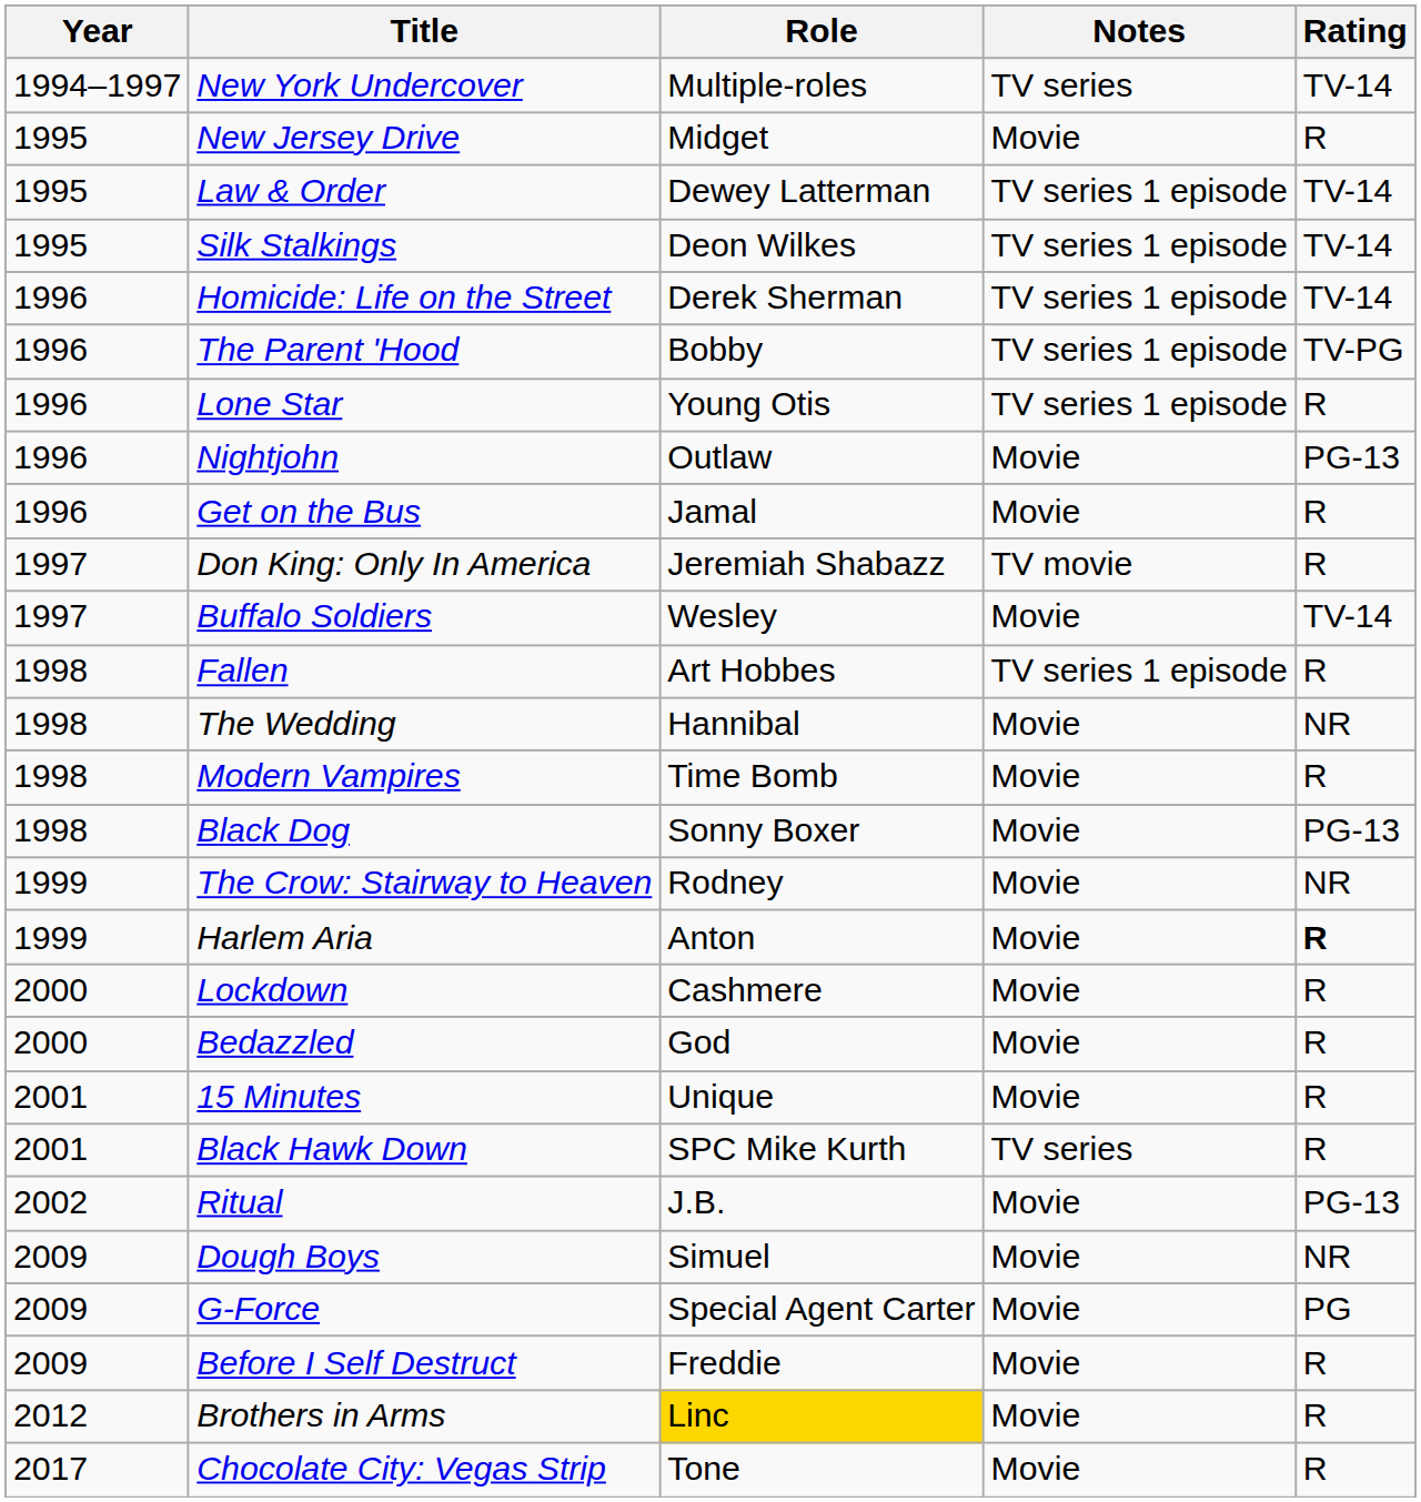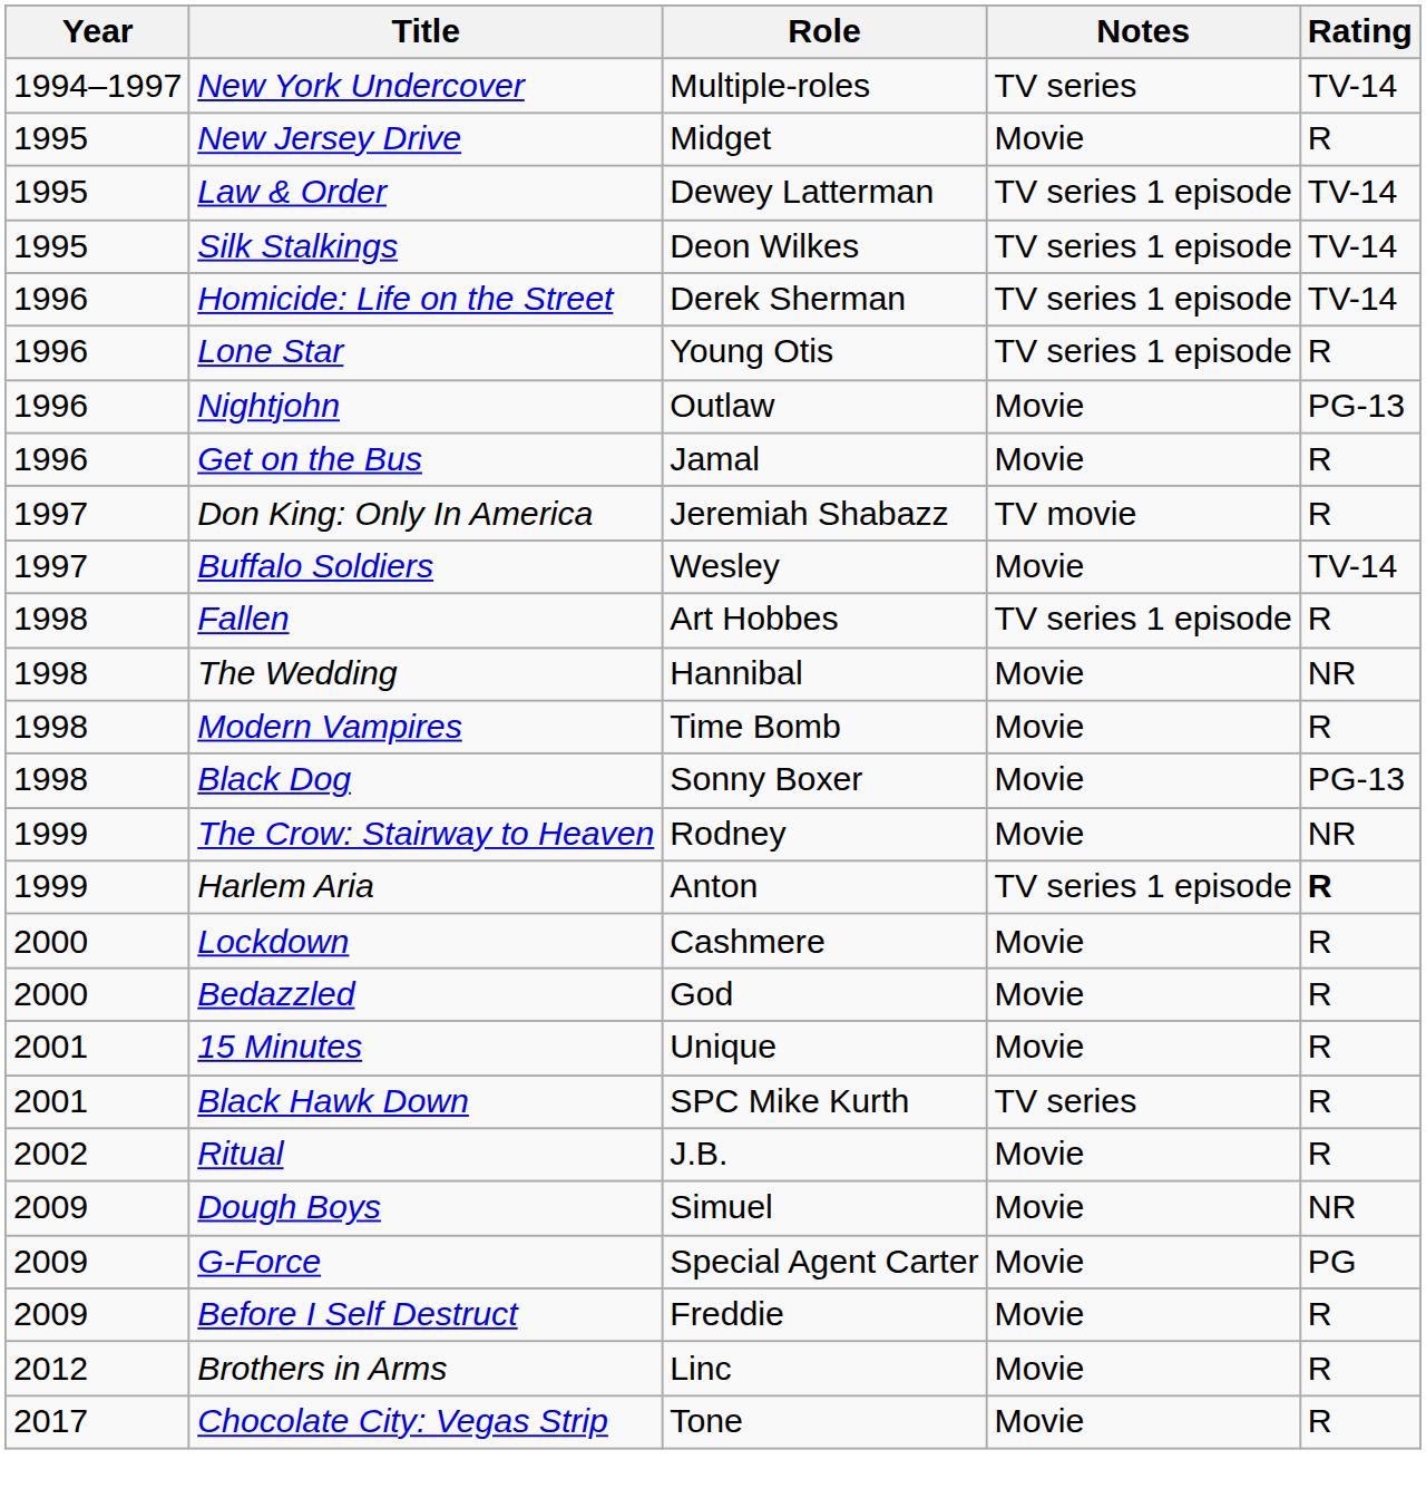- row: 1996 | The Parent 'Hood | Bobby | TV series 1 episode | TV-PG
Harlem Aria | Notes: Movie -> TV series 1 episode
Ritual | Rating: PG-13 -> R
Brothers in Arms | Role: gold background -> no background
